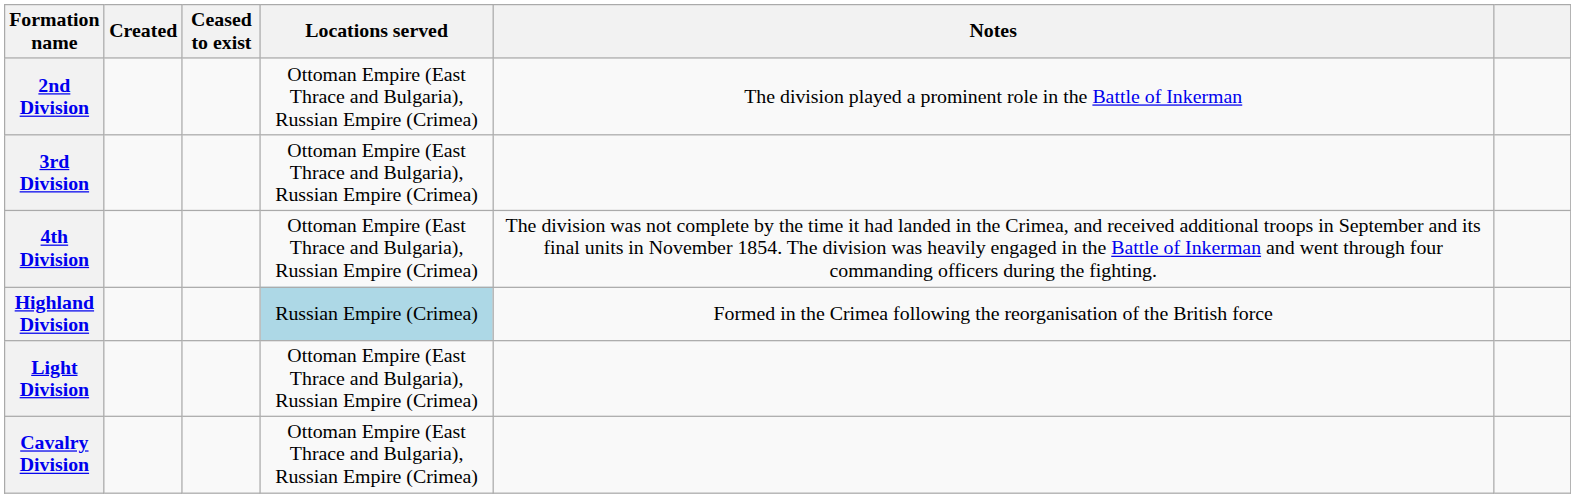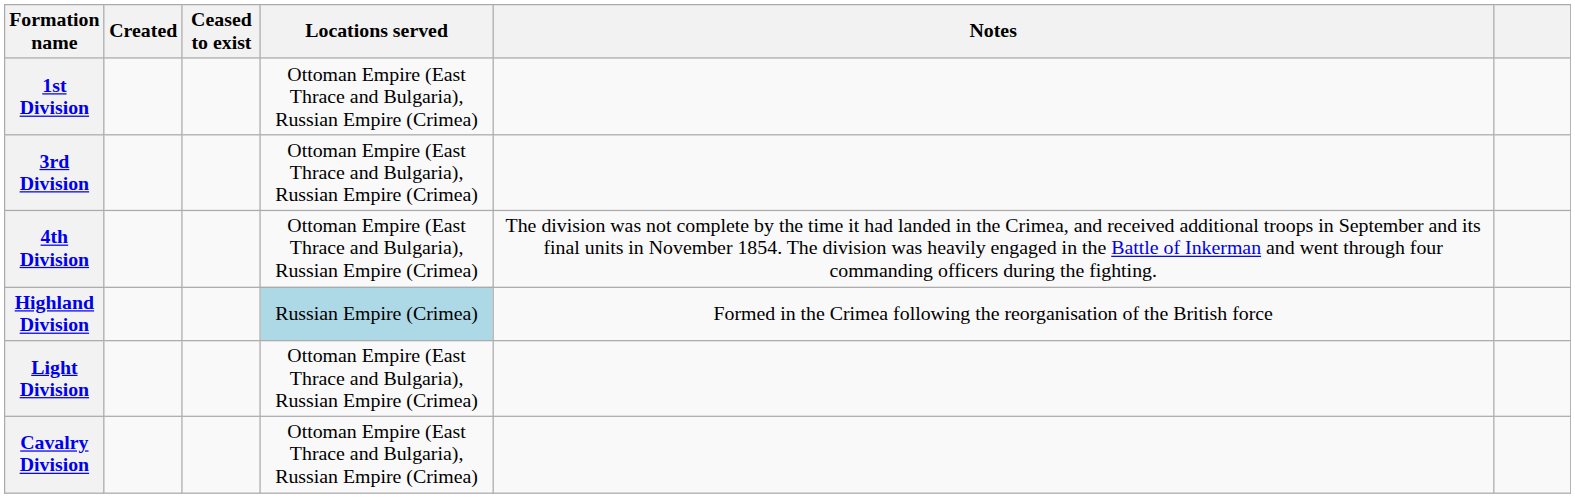+ row: 1st Division | Ottoman Empire (East Thrace and Bulgaria), Russian Empire (Crimea)
- row: 2nd Division | Ottoman Empire (East Thrace and Bulgaria), Russian Empire (Crimea) | The division played a prominent role in the Battle of Inkerman
